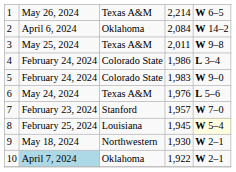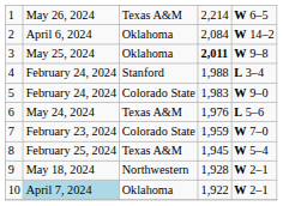3 | column 3: Texas A&M -> Oklahoma
3 | column 4: normal -> bold
4 | column 3: Colorado State -> Stanford
4 | column 4: 1,986 -> 1,988
7 | column 3: Stanford -> Colorado State
7 | column 4: 1,957 -> 1,959
8 | column 3: Louisiana -> Texas A&M
8 | column 5: lightyellow background -> no background
9 | column 4: 1,930 -> 1,928
